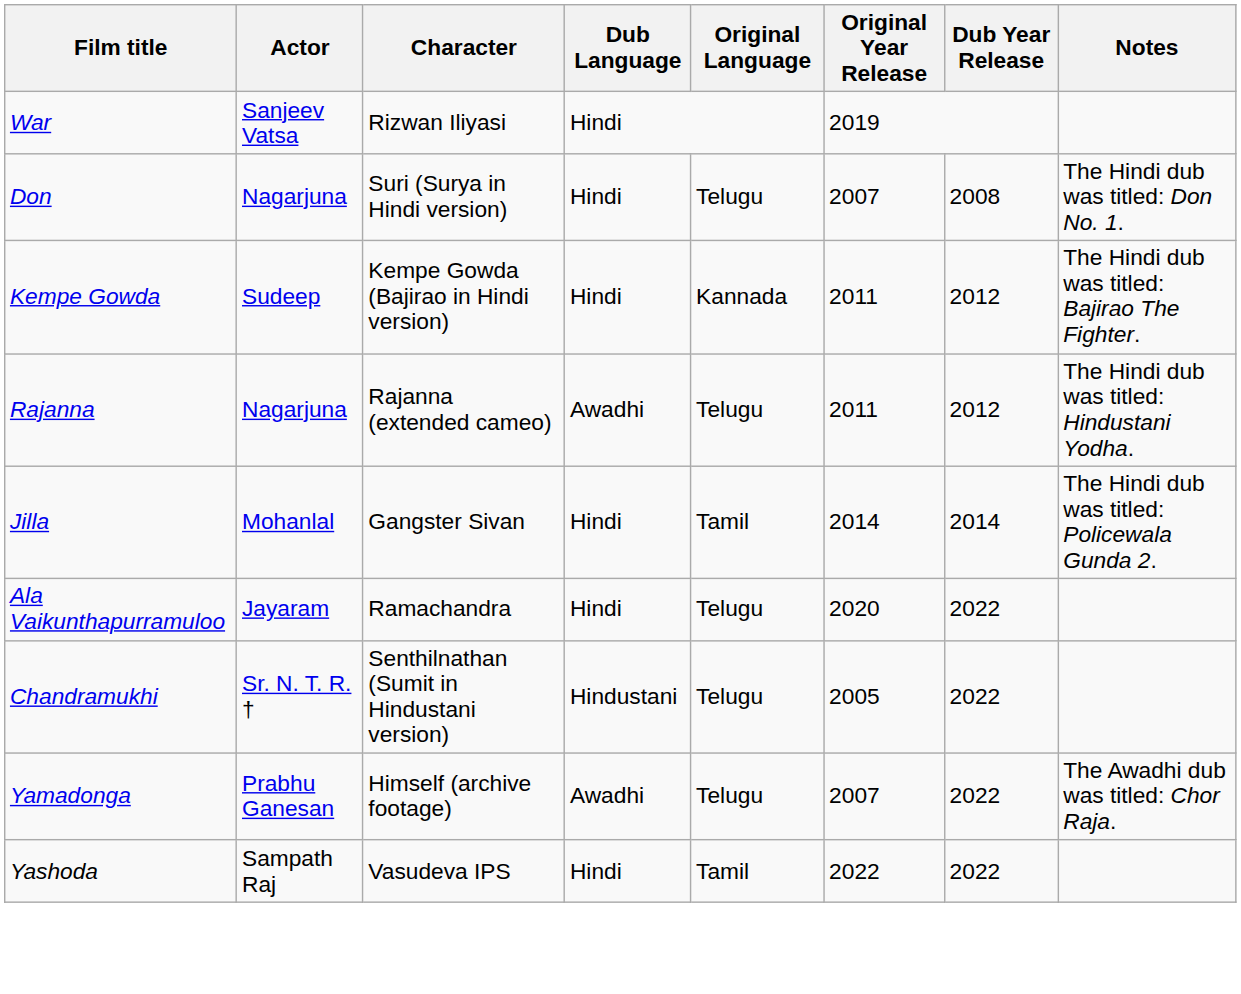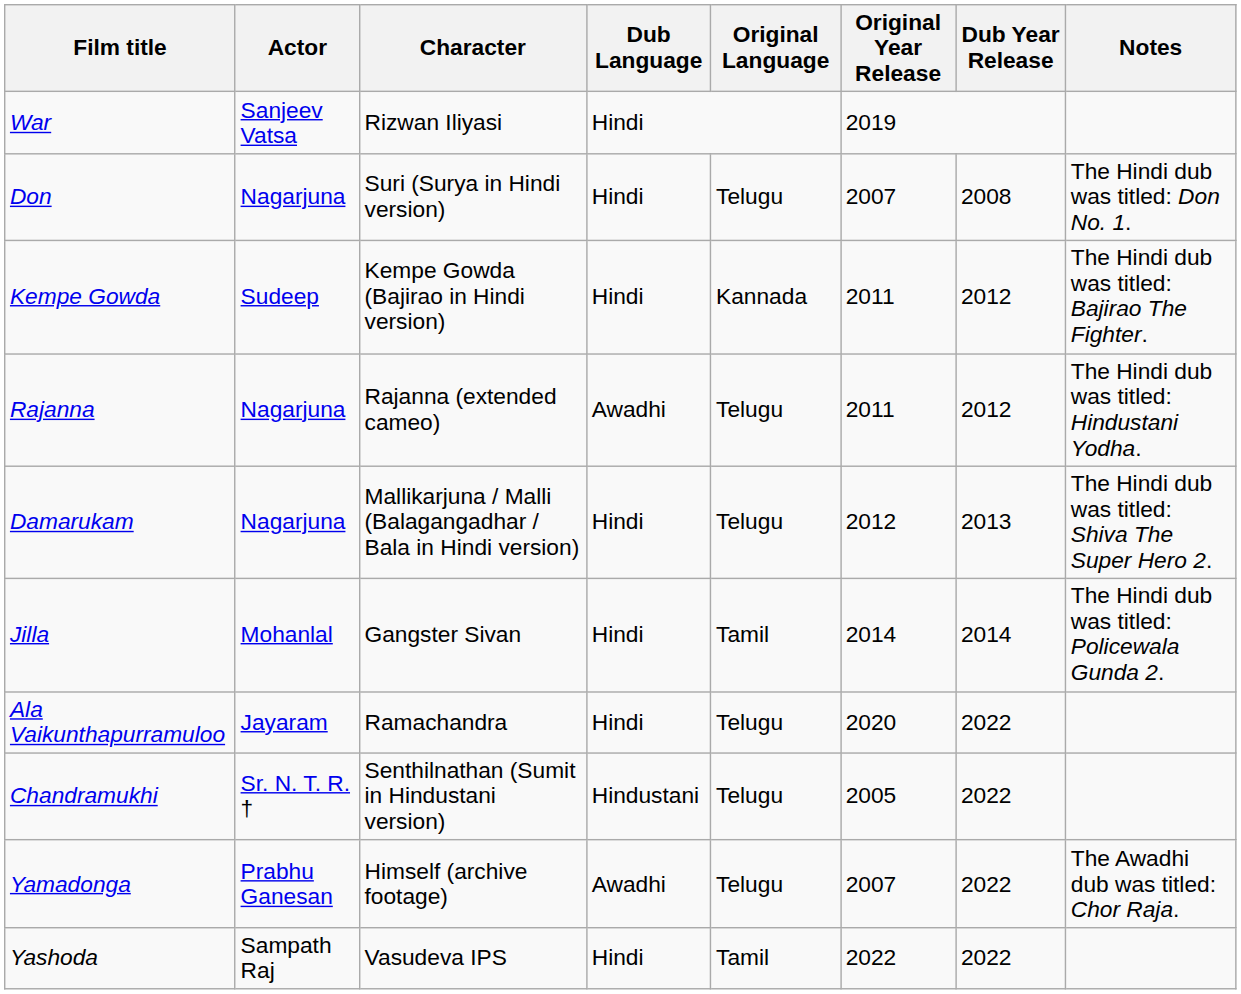+ row: Damarukam | Nagarjuna | Mallikarjuna / Malli (Balagangadhar / Bala in Hindi version) | Hindi | Telugu | 2012 | 2013 | The Hindi dub was titled: Shiva The Super Hero 2.
